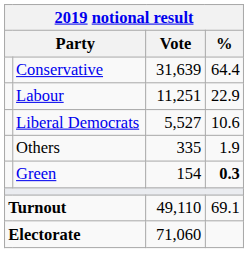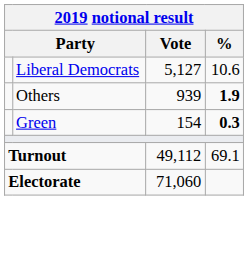- row: Conservative | 31,639 | 64.4
- row: Labour | 11,251 | 22.9
Liberal Democrats | Vote: 5,527 -> 5,127
Others | Vote: 335 -> 939
Others | %: normal -> bold
Turnout | Vote: 49,110 -> 49,112
